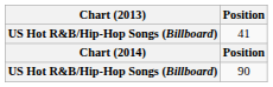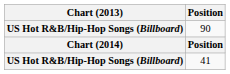rows swapped: 90 <-> 41
